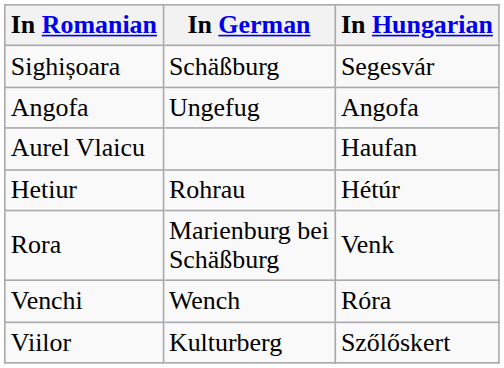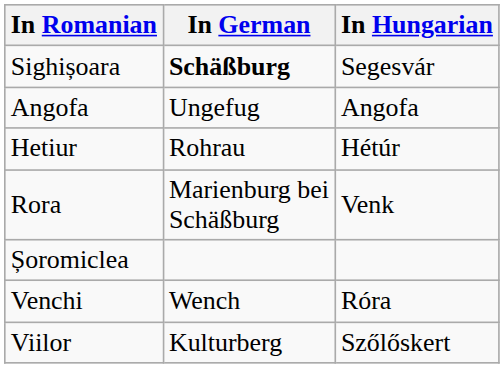Sighișoara | In German: normal -> bold
- row: Aurel Vlaicu | Haufan
+ row: Șoromiclea
